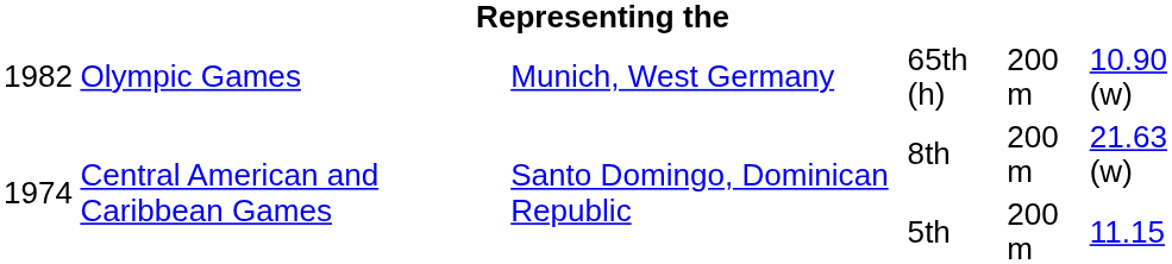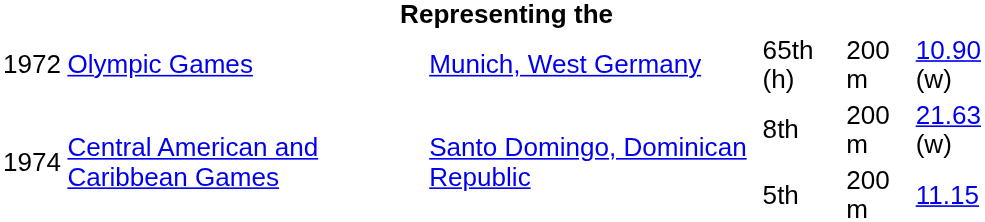65th (h) | column 1: 1982 -> 1972
